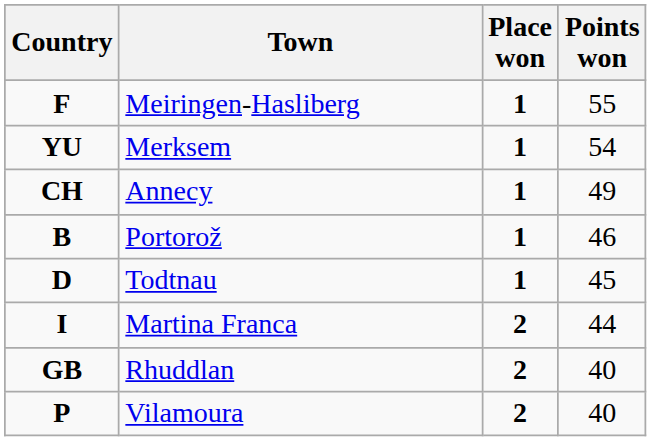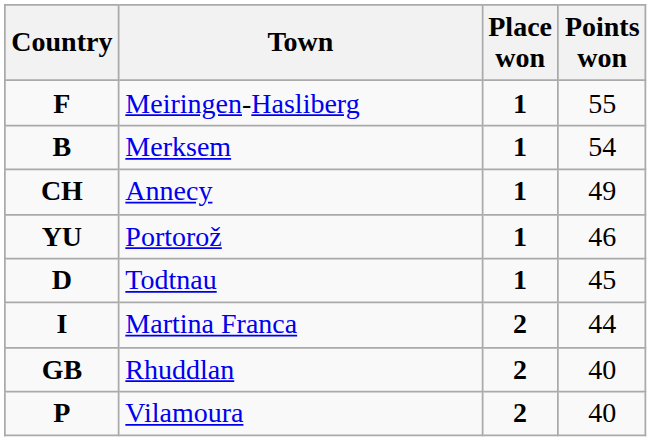Merksem | Country: YU -> B
Portorož | Country: B -> YU
